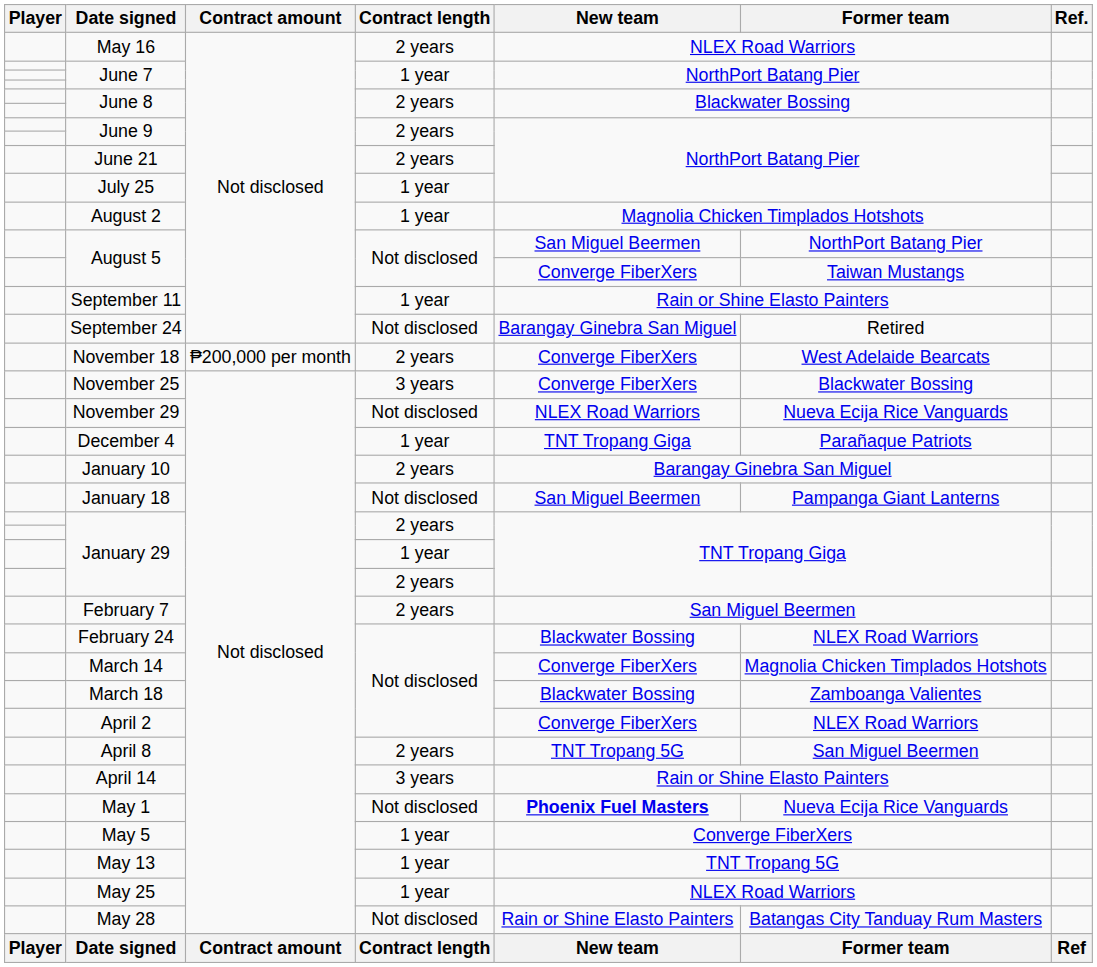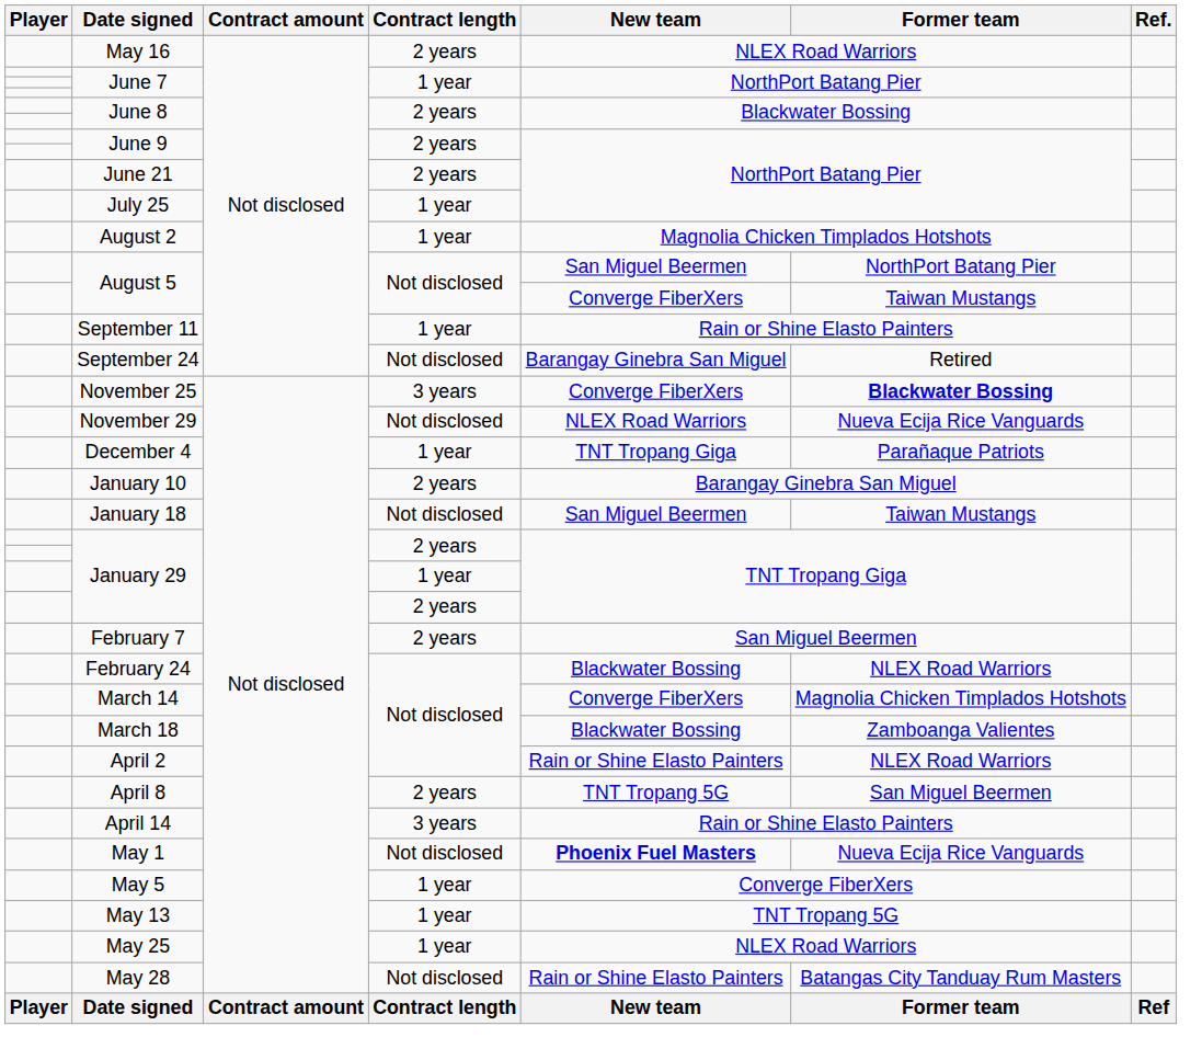- row: November 18 | ₱200,000 per month | 2 years | Converge FiberXers | West Adelaide Bearcats
November 25 | Former team: normal -> bold
January 18 | Former team: Pampanga Giant Lanterns -> Taiwan Mustangs
April 2 | New team: Converge FiberXers -> Rain or Shine Elasto Painters
